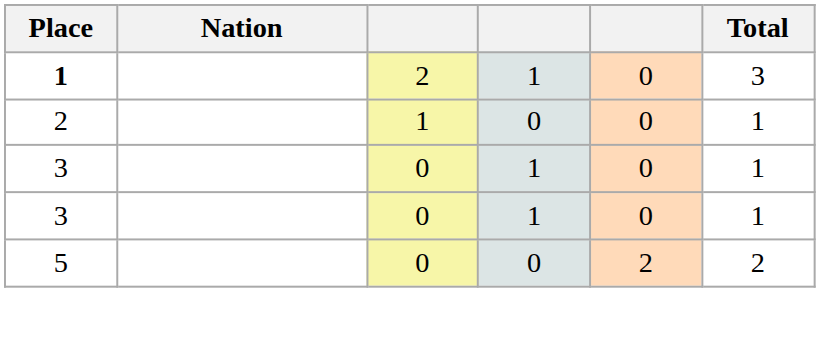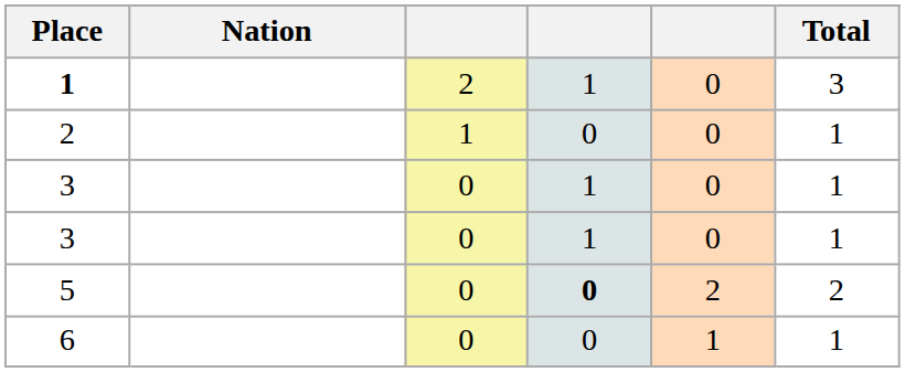5 | column 4: normal -> bold
+ row: 6 | 0 | 0 | 1 | 1
